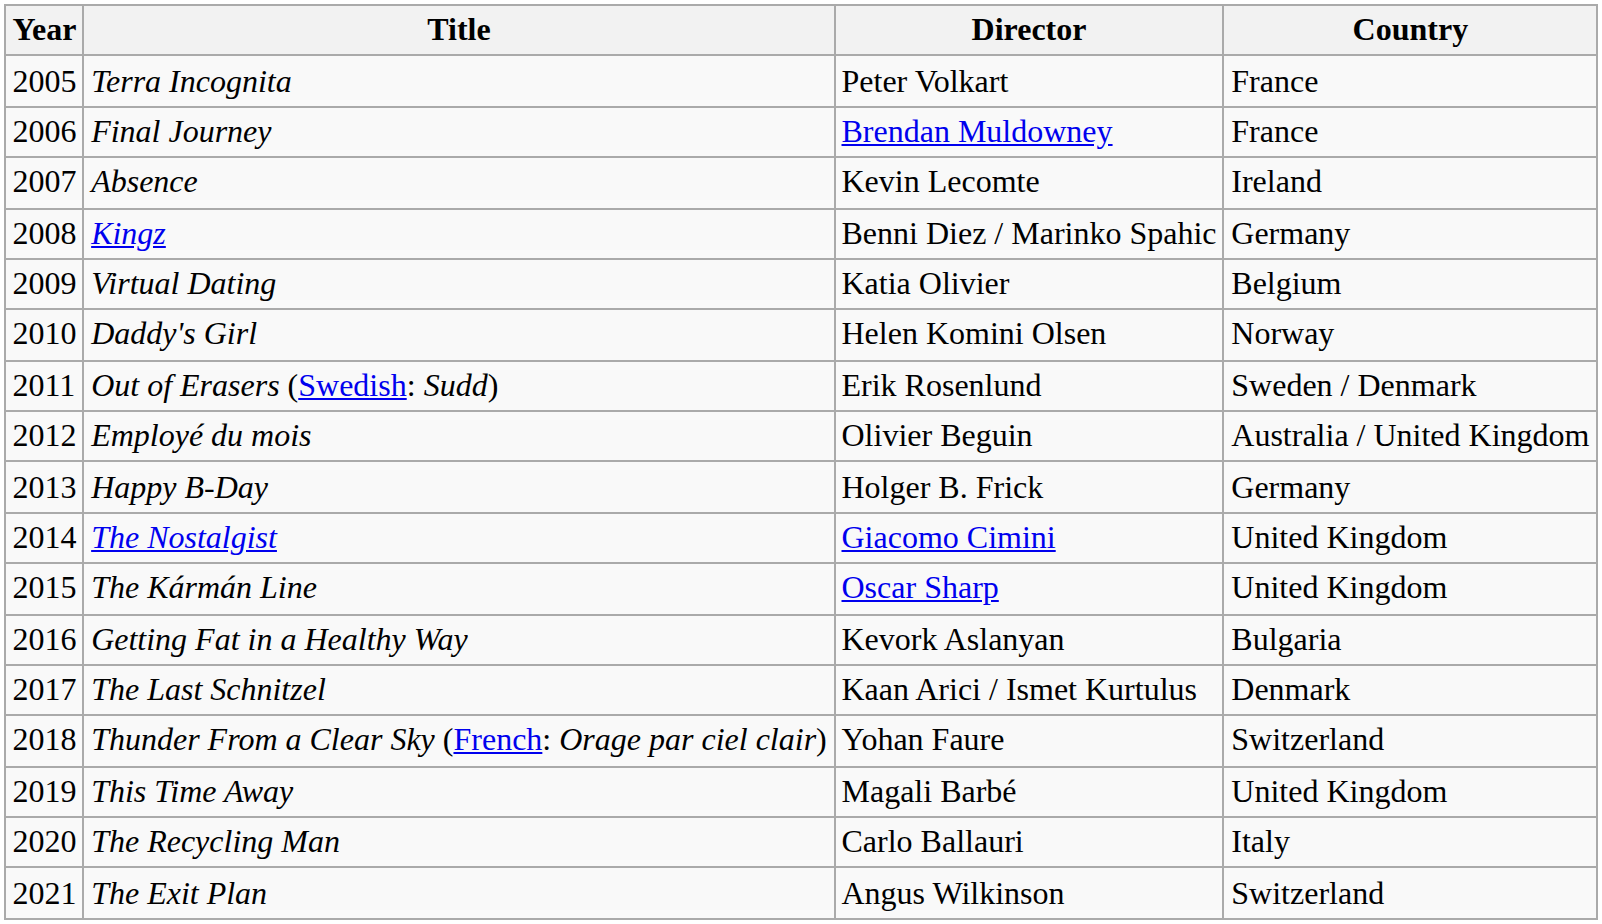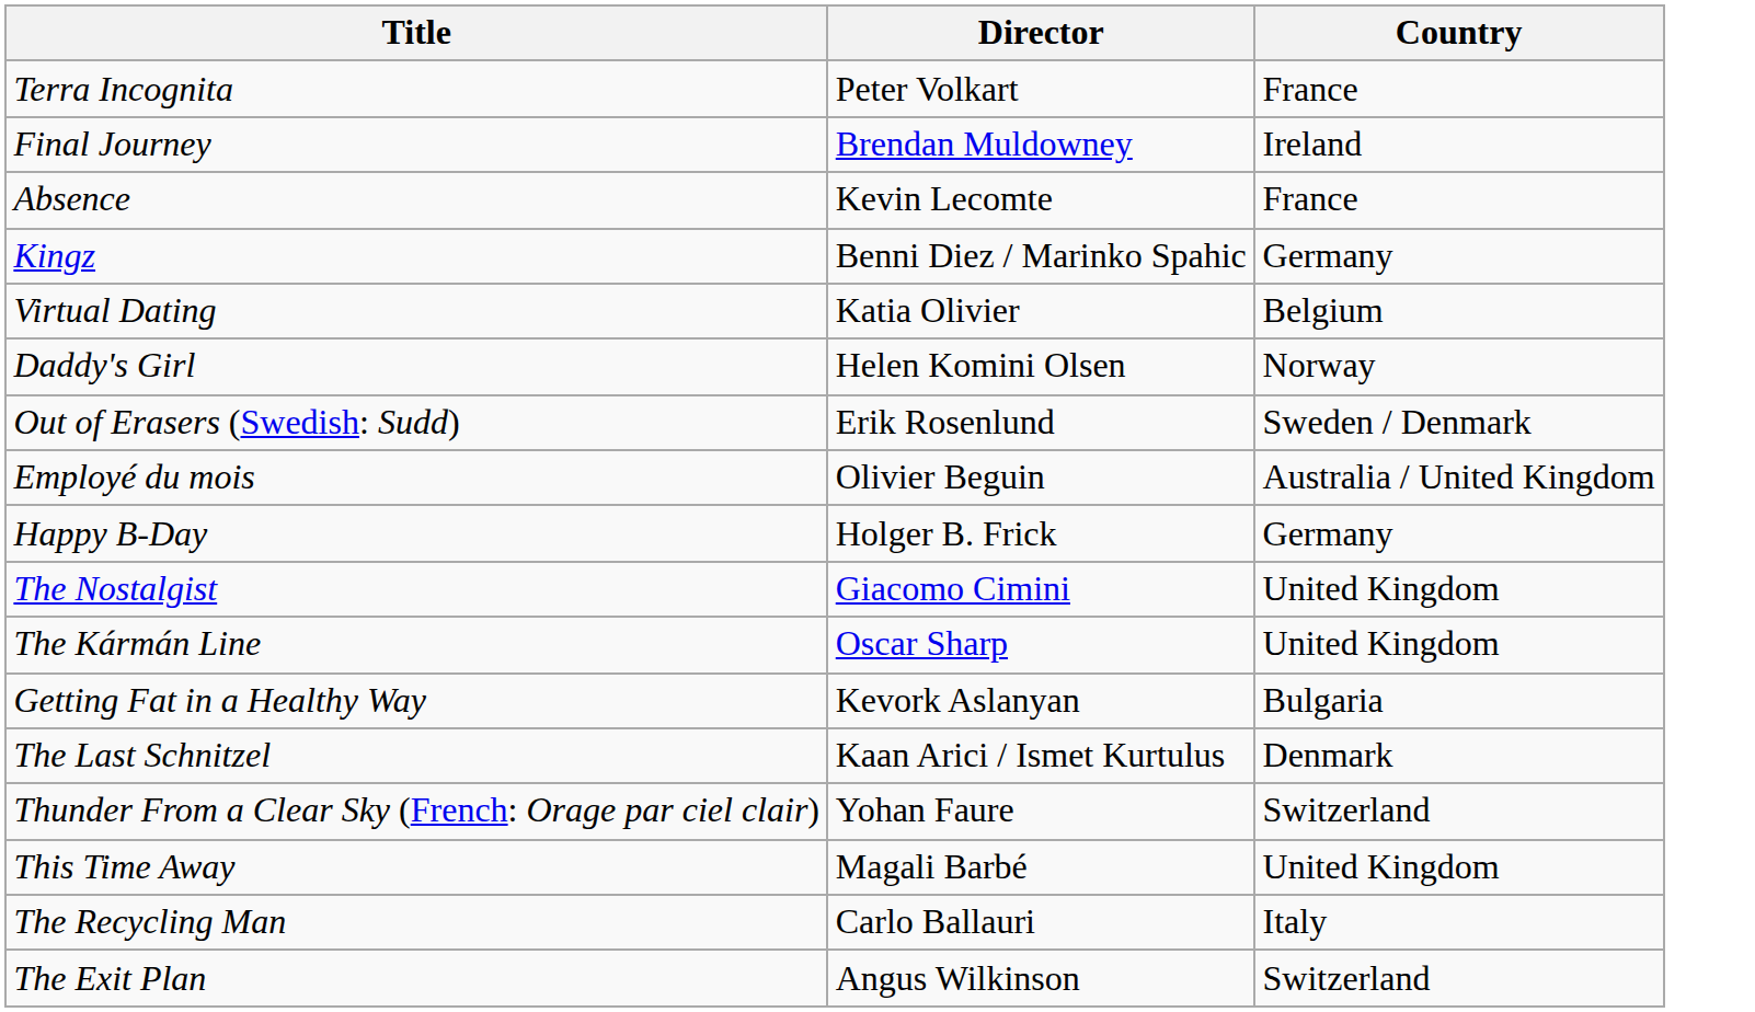- column: Year | 2005 | 2006 | 2007 | 2008 | 2009 | 2010 | 2011 | 2012 | 2013 | 2014 | 2015 | 2016 | 2017 | 2018 | 2019 | 2020 | 2021
Final Journey | Country: France -> Ireland
Absence | Country: Ireland -> France
